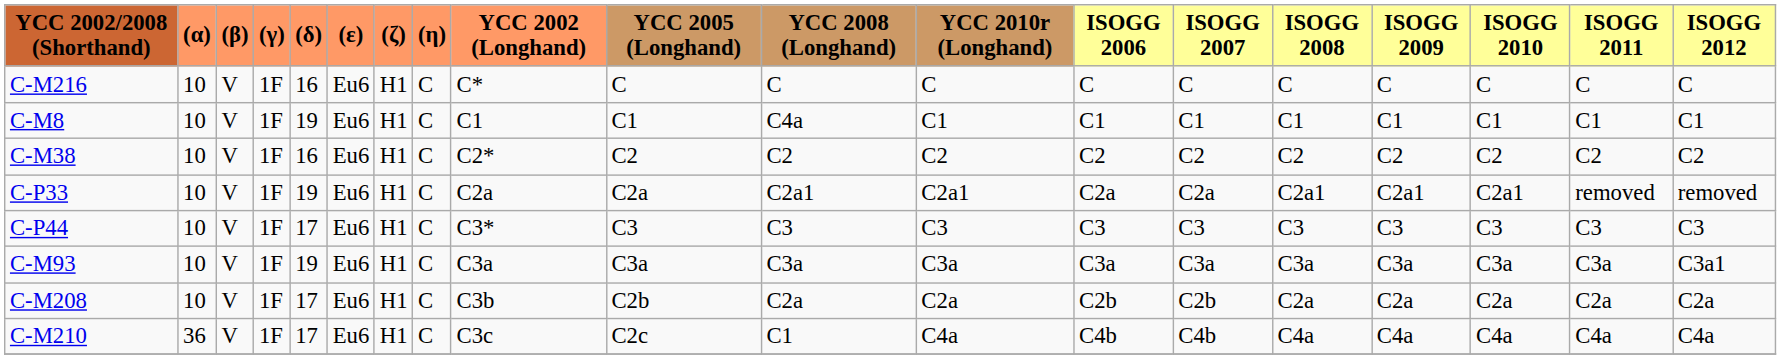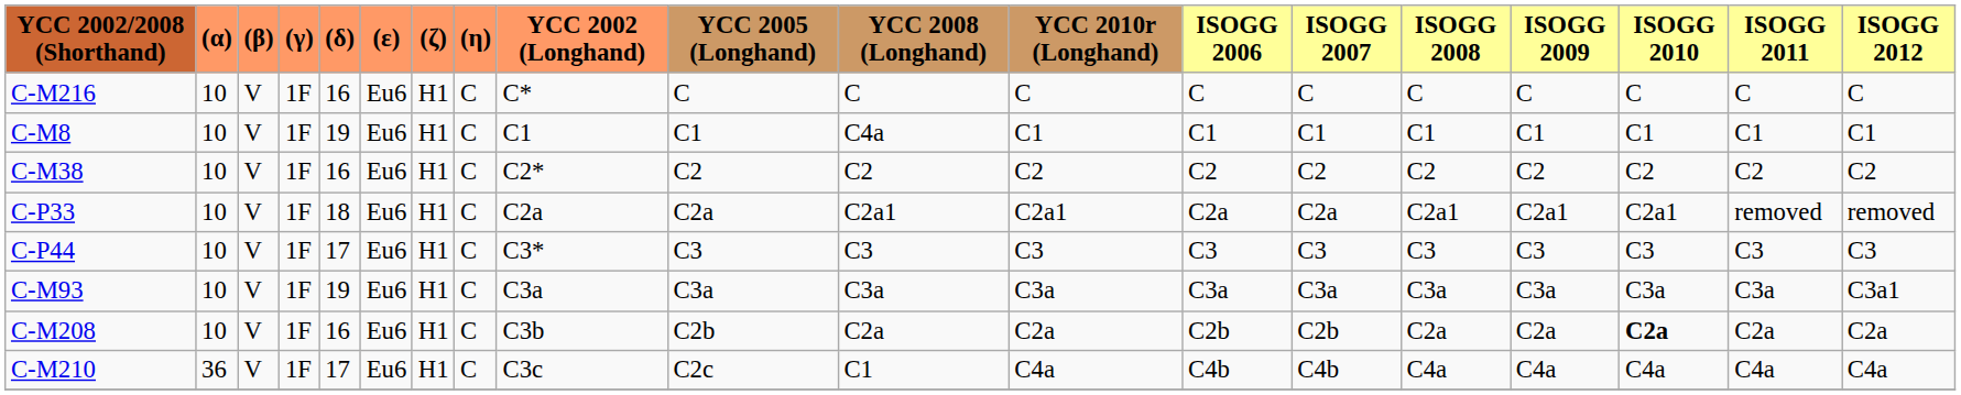C-P33 | (δ): 19 -> 18
C-M208 | (δ): 17 -> 16
C-M208 | ISOGG 2010: normal -> bold
